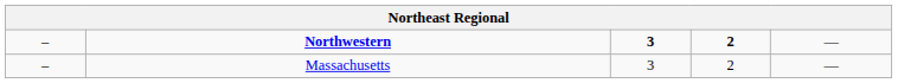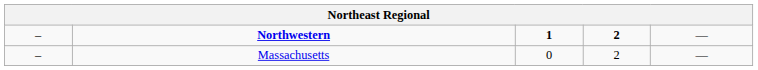Northwestern | column 3: 3 -> 1
Massachusetts | column 3: 3 -> 0
